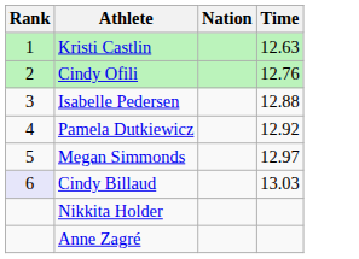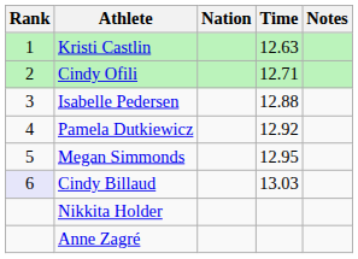+ column: Notes
Cindy Ofili | Time: 12.76 -> 12.71
Megan Simmonds | Time: 12.97 -> 12.95
